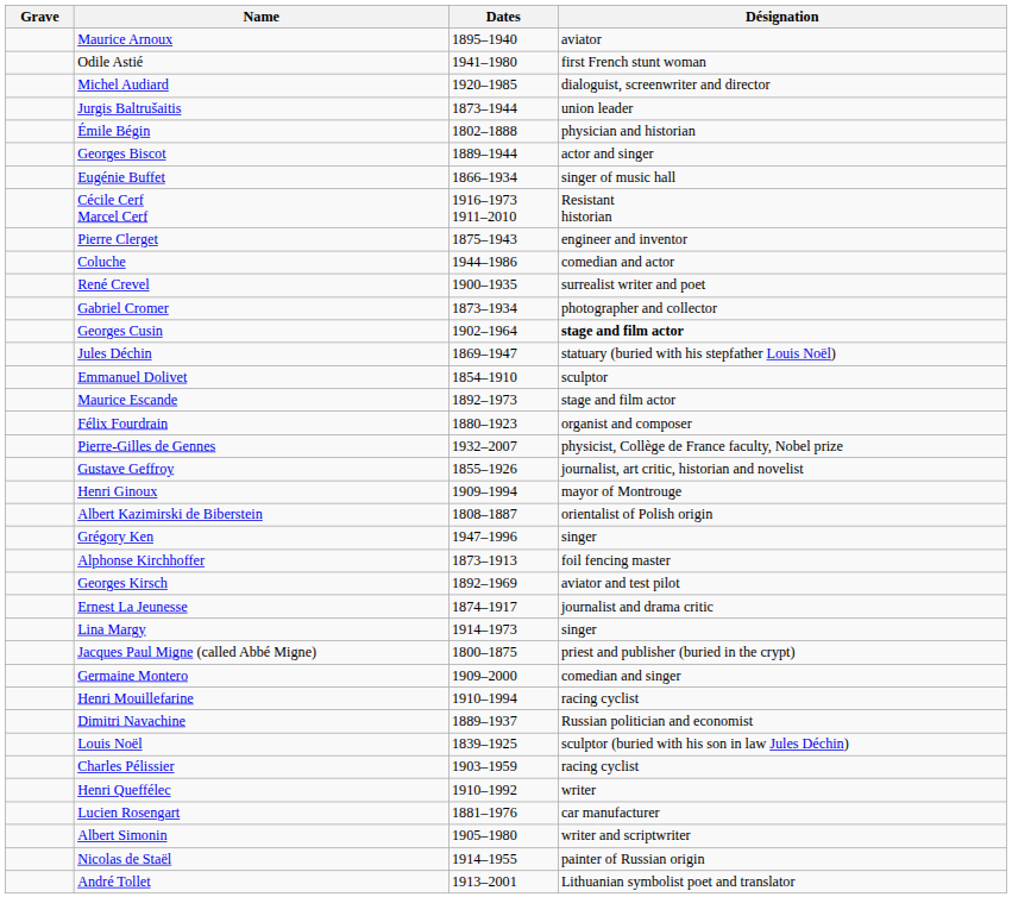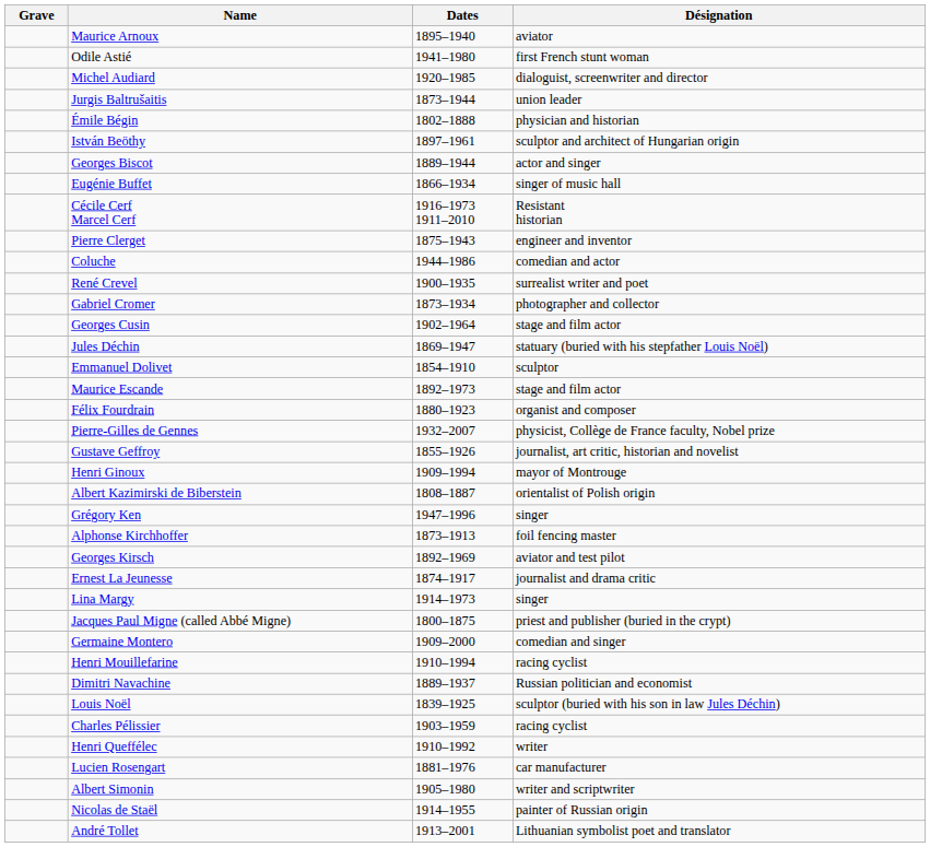+ row: István Beöthy | 1897–1961 | sculptor and architect of Hungarian origin
Georges Cusin | Désignation: bold -> normal
